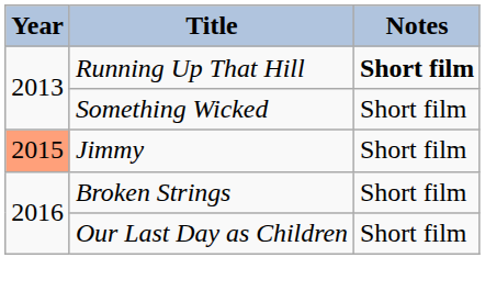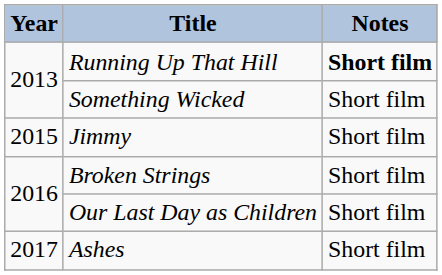Jimmy | Year: lightsalmon background -> no background
+ row: 2017 | Ashes | Short film
